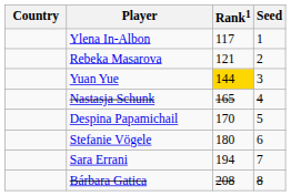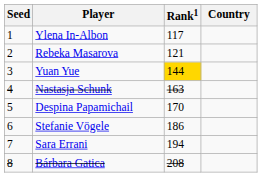columns swapped: Country <-> Seed
Nastasja Schunk | Rank1: 165 -> 163
Stefanie Vögele | Rank1: 180 -> 186
